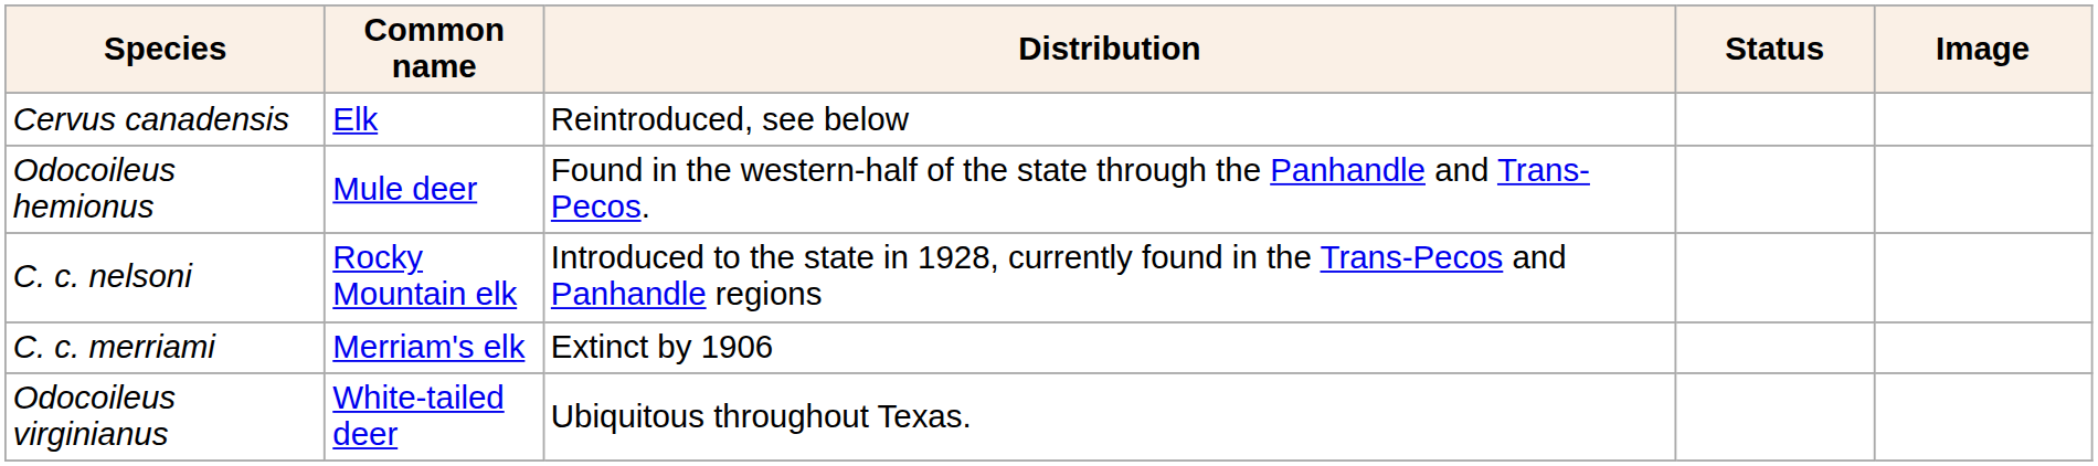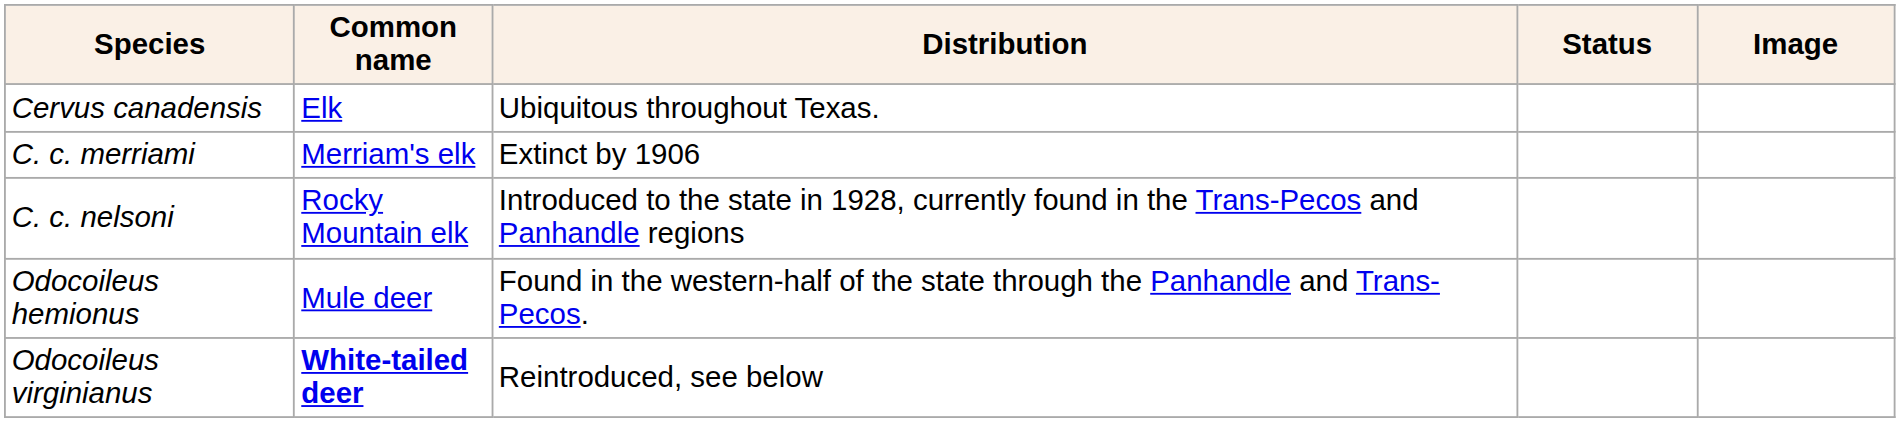Cervus canadensis | Distribution: Reintroduced, see below -> Ubiquitous throughout Texas.
rows swapped: C. c. merriami <-> Odocoileus hemionus
Odocoileus virginianus | Common name: normal -> bold
Odocoileus virginianus | Distribution: Ubiquitous throughout Texas. -> Reintroduced, see below
